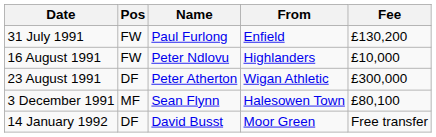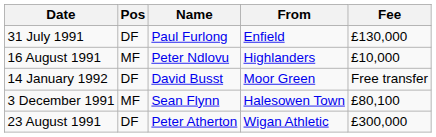31 July 1991 | Pos: FW -> DF
31 July 1991 | Fee: £130,200 -> £130,000
16 August 1991 | Pos: FW -> MF
rows swapped: 23 August 1991 <-> 14 January 1992
